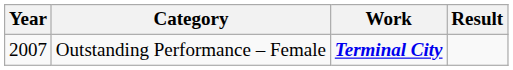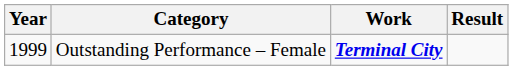Outstanding Performance – Female | Year: 2007 -> 1999
